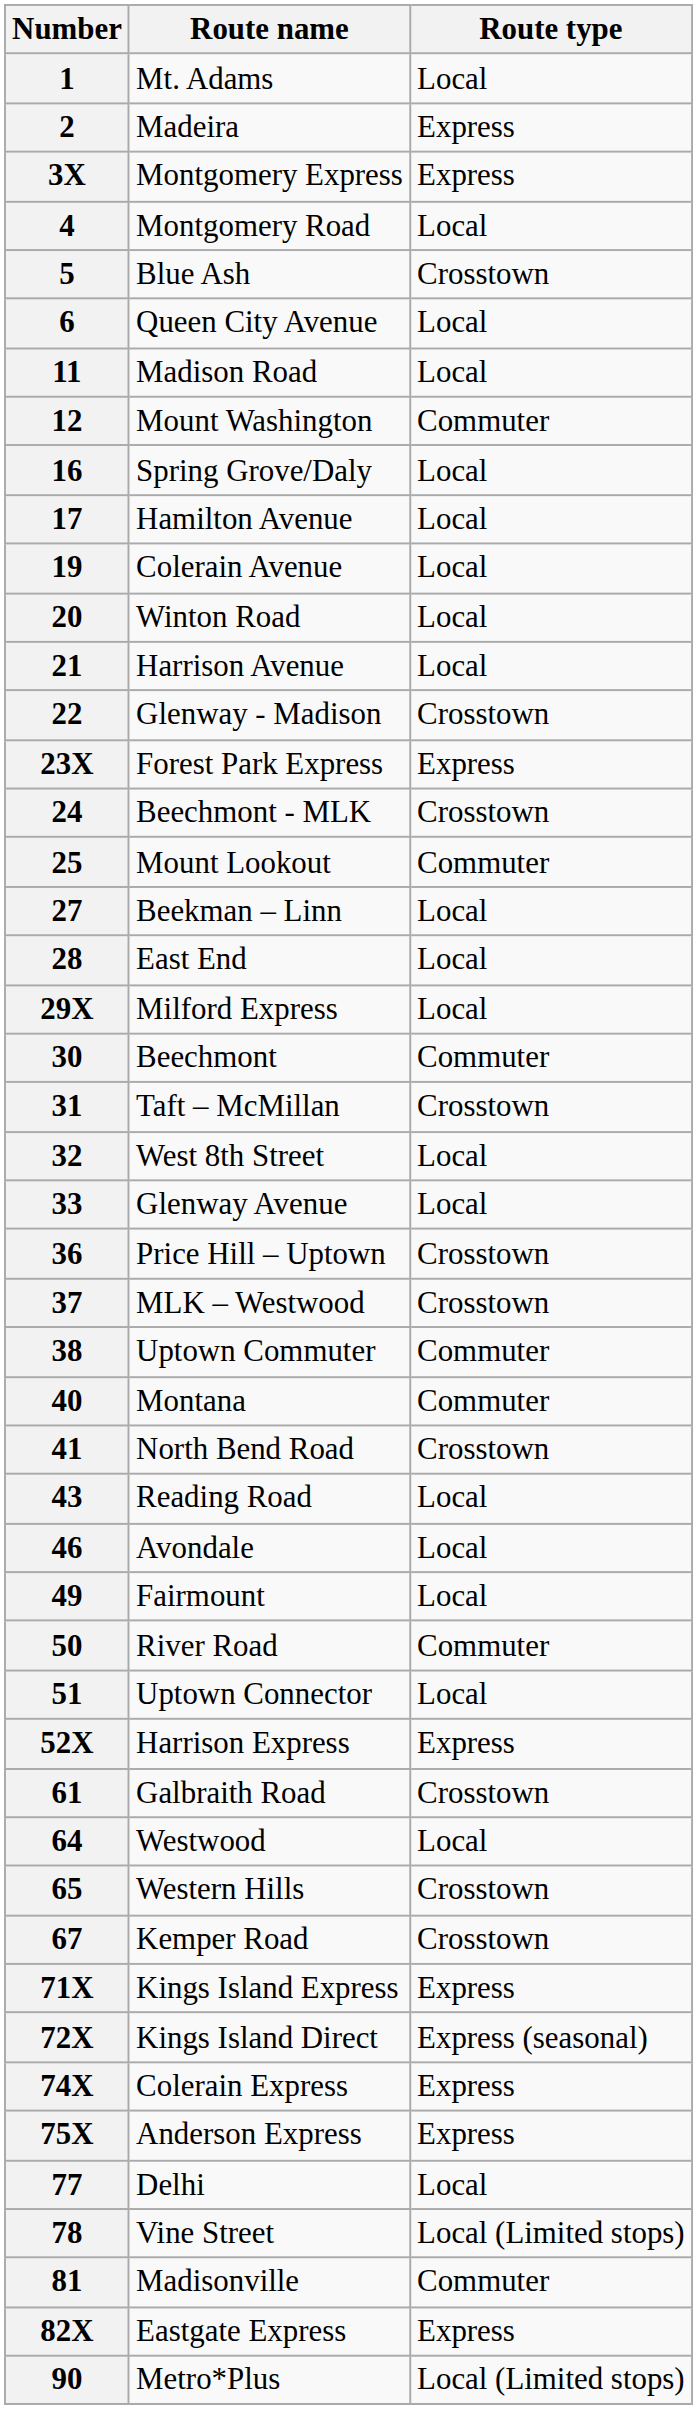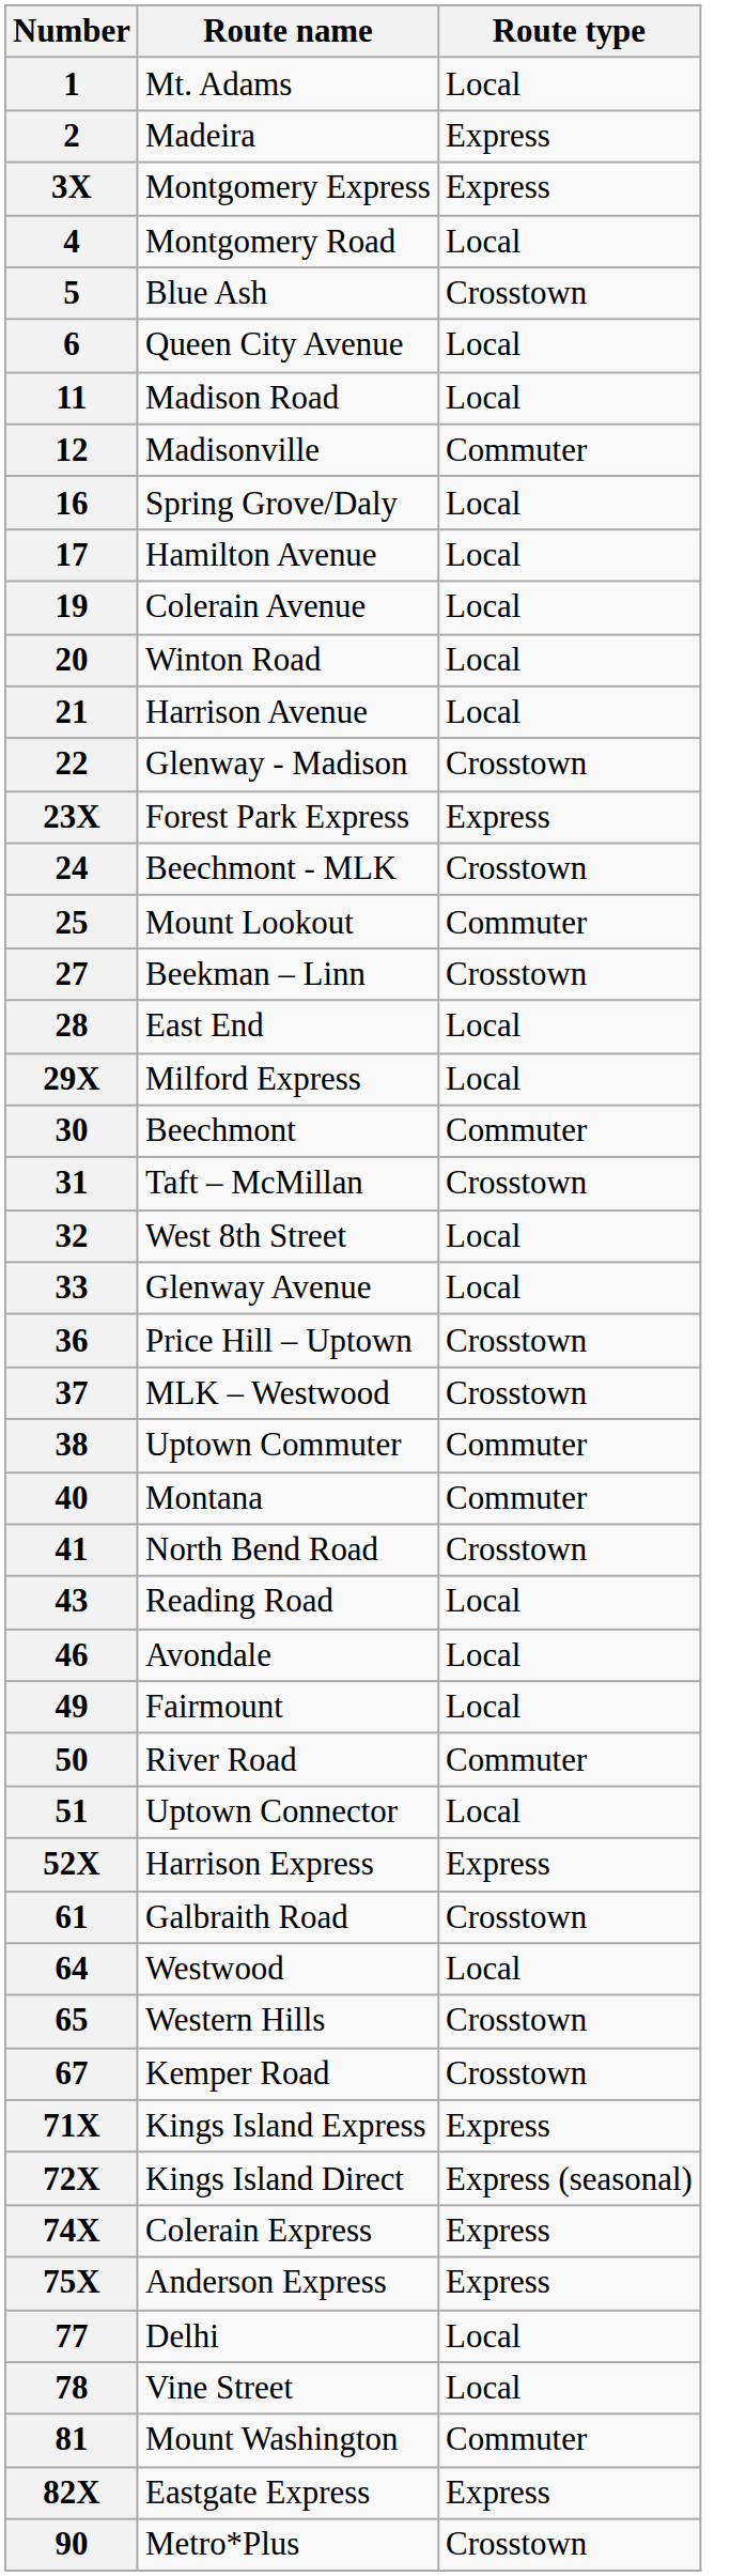12 | Route name: Mount Washington -> Madisonville
27 | Route type: Local -> Crosstown
78 | Route type: Local (Limited stops) -> Local
81 | Route name: Madisonville -> Mount Washington
90 | Route type: Local (Limited stops) -> Crosstown
